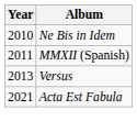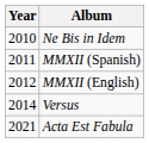+ row: 2012 | MMXII (English)
Versus | Year: 2013 -> 2014
